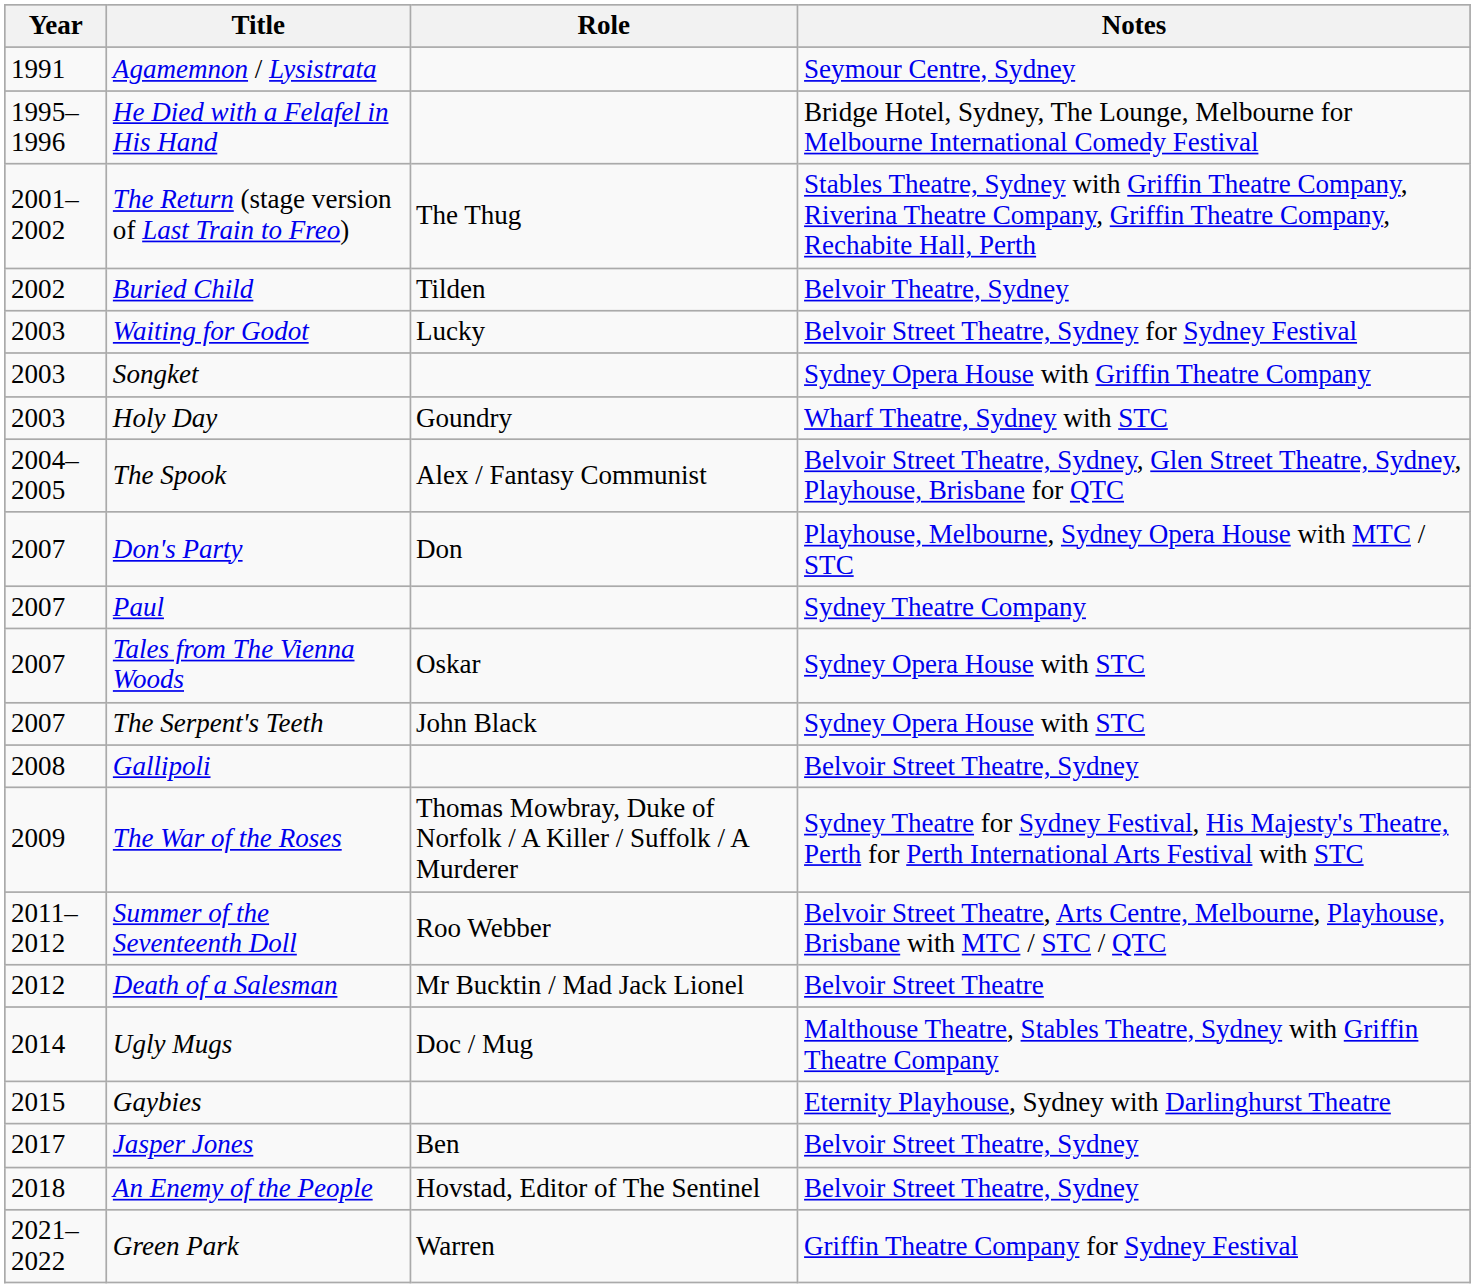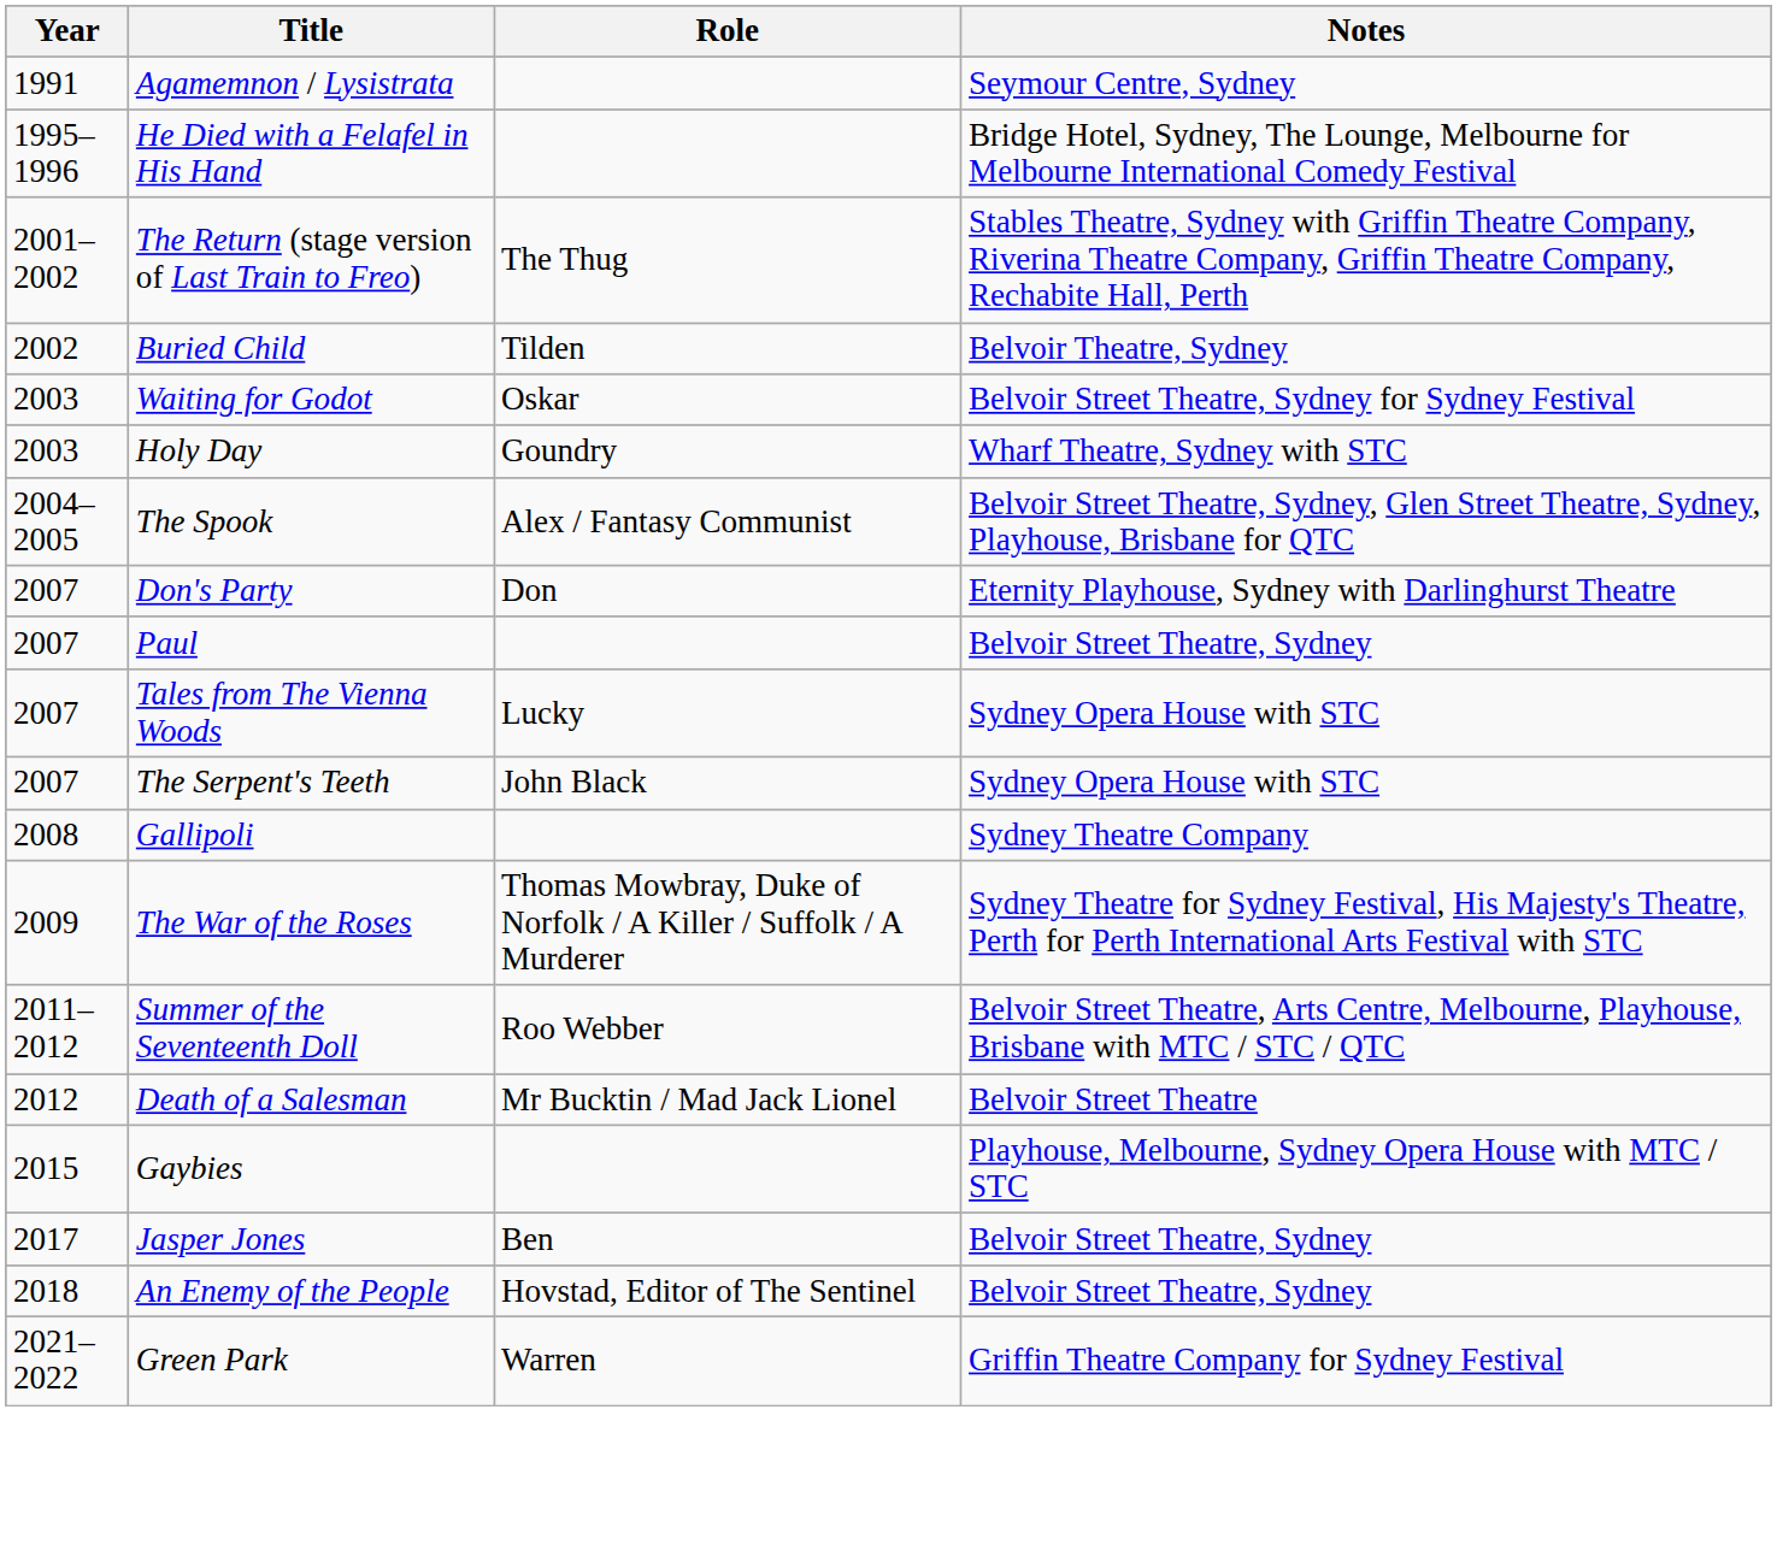Waiting for Godot | Role: Lucky -> Oskar
- row: 2003 | Songket | Sydney Opera House with Griffin Theatre Company
Don's Party | Notes: Playhouse, Melbourne, Sydney Opera House with MTC / STC -> Eternity Playhouse, Sydney with Darlinghurst Theatre
Paul | Notes: Sydney Theatre Company -> Belvoir Street Theatre, Sydney
Tales from The Vienna Woods | Role: Oskar -> Lucky
Gallipoli | Notes: Belvoir Street Theatre, Sydney -> Sydney Theatre Company
- row: 2014 | Ugly Mugs | Doc / Mug | Malthouse Theatre, Stables Theatre, Sydney with Griffin Theatre Company
Gaybies | Notes: Eternity Playhouse, Sydney with Darlinghurst Theatre -> Playhouse, Melbourne, Sydney Opera House with MTC / STC
